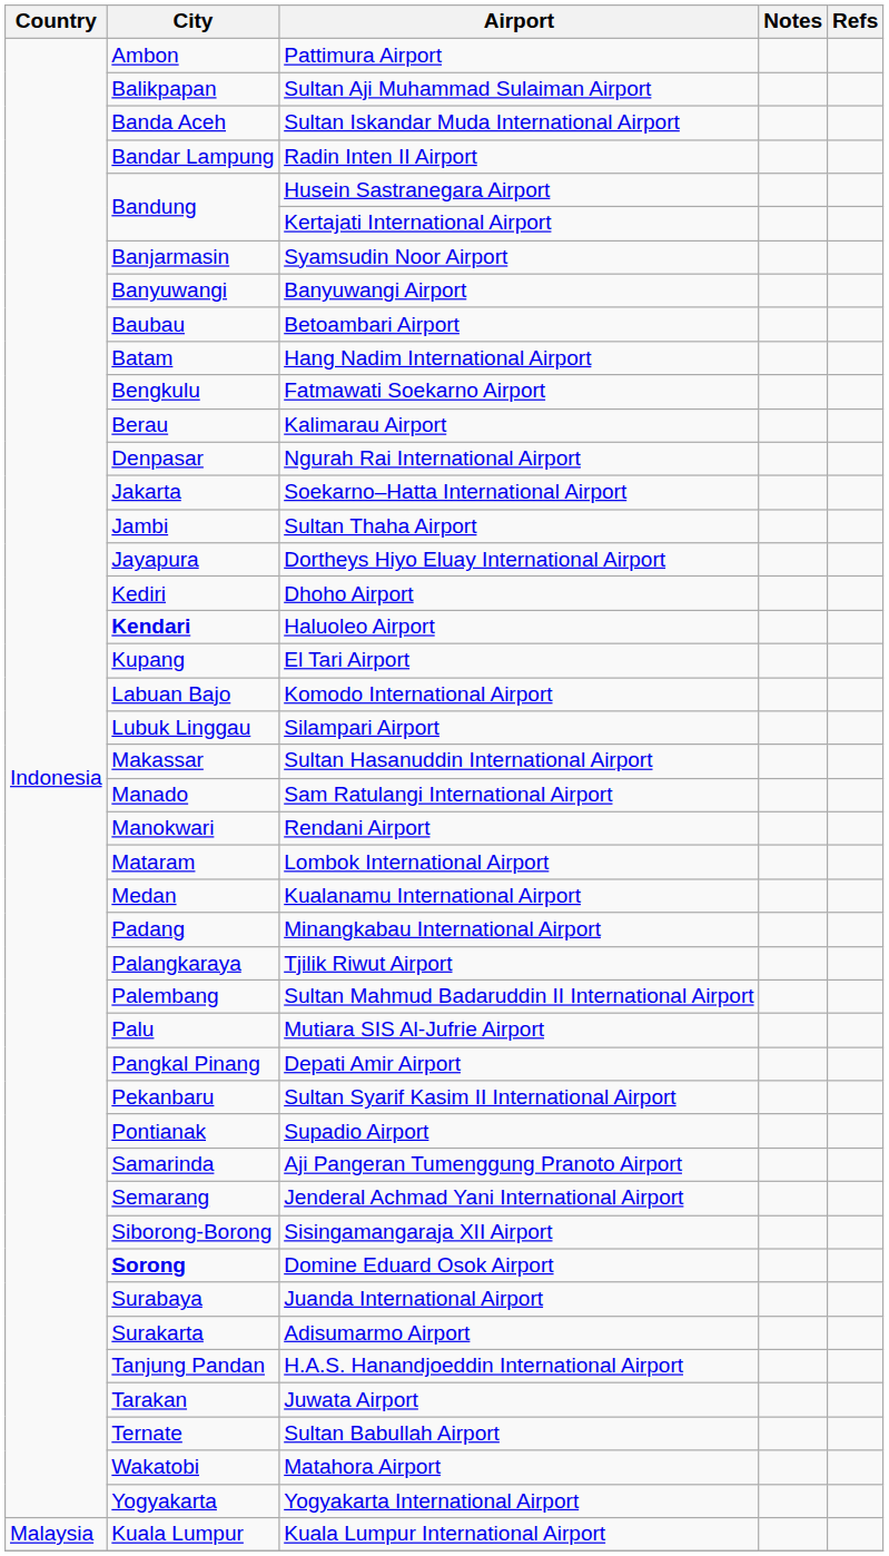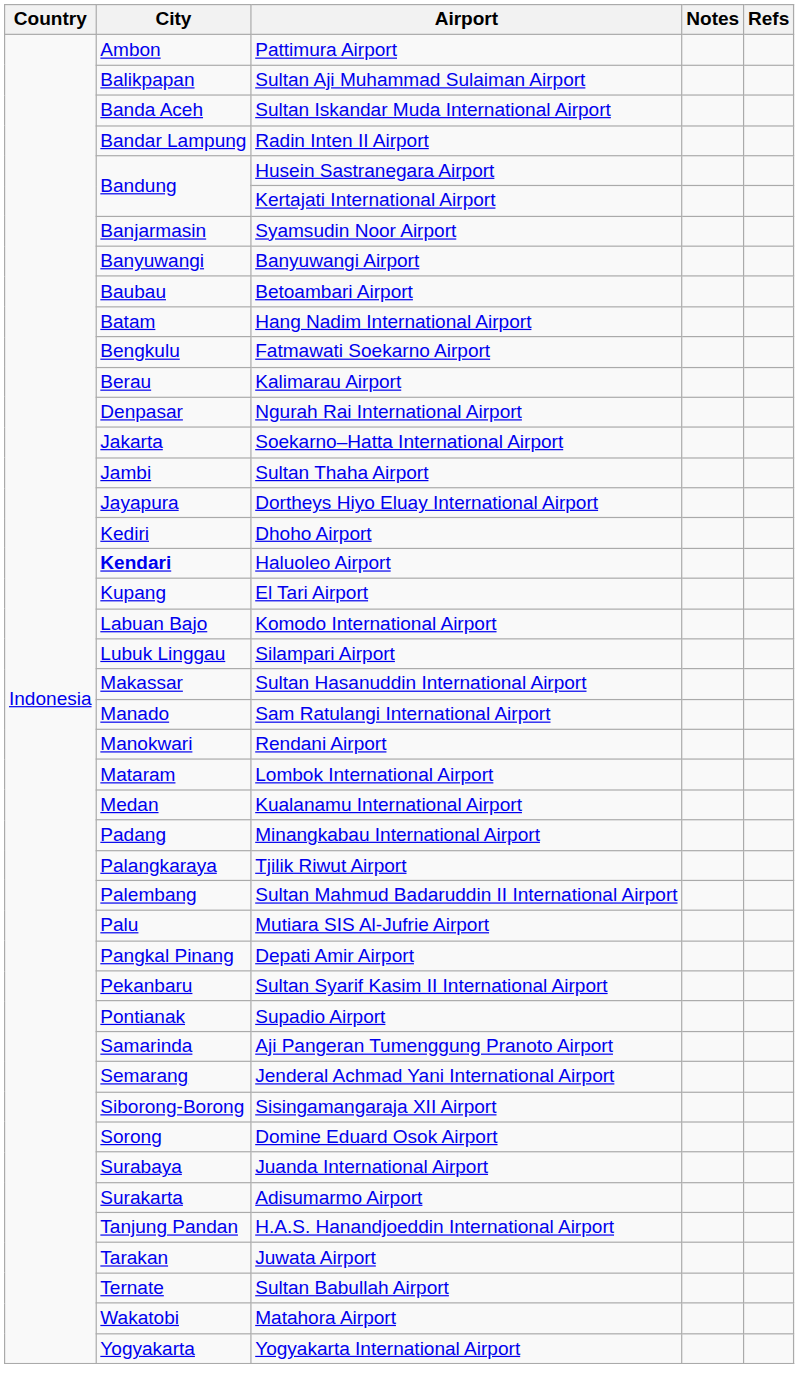Domine Eduard Osok Airport | City: bold -> normal
- row: Malaysia | Kuala Lumpur | Kuala Lumpur International Airport
